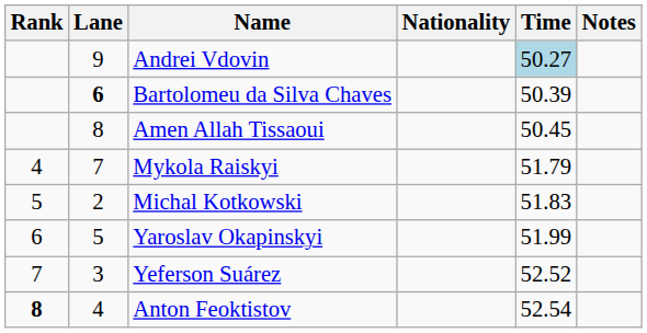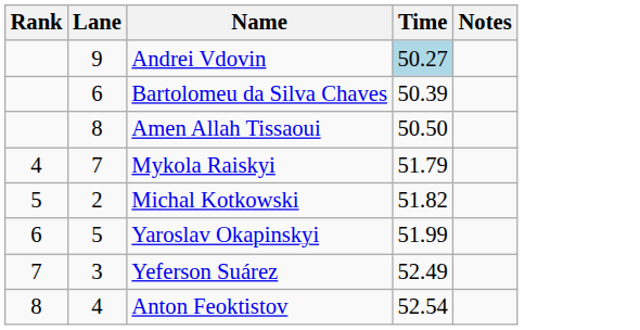- column: Nationality
Bartolomeu da Silva Chaves | Lane: bold -> normal
Amen Allah Tissaoui | Time: 50.45 -> 50.50
Michal Kotkowski | Time: 51.83 -> 51.82
Yeferson Suárez | Time: 52.52 -> 52.49
Anton Feoktistov | Rank: bold -> normal
